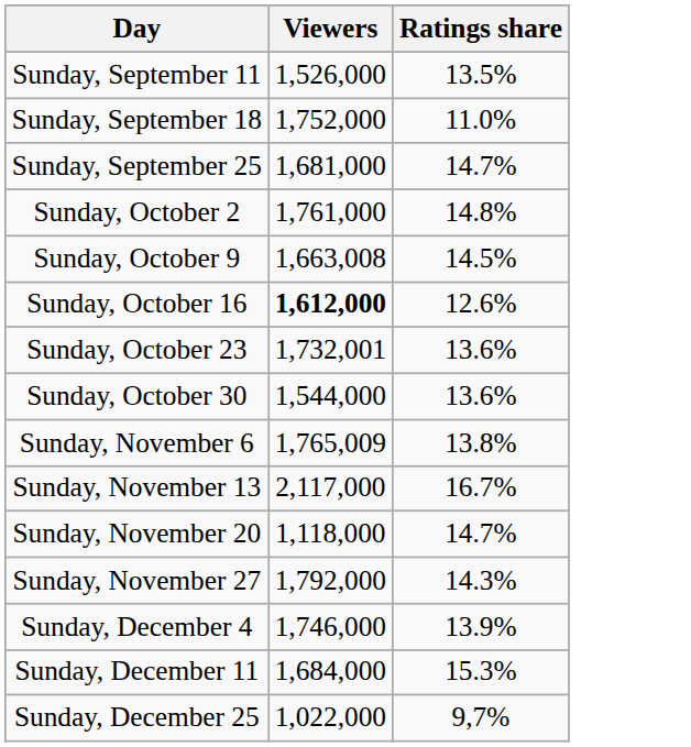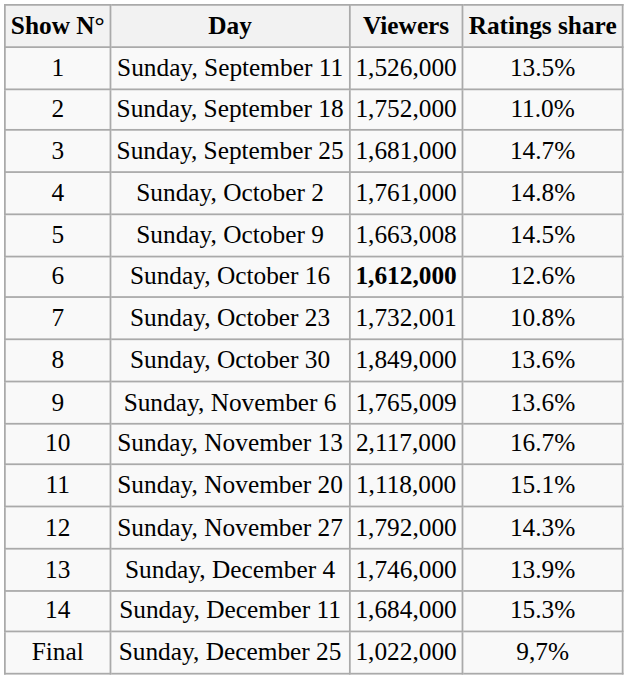+ column: Show N° | 1 | 2 | 3 | 4 | 5 | 6 | 7 | 8 | 9 | 10 | 11 | 12 | 13 | 14 | Final
Sunday, October 23 | Ratings share: 13.6% -> 10.8%
Sunday, October 30 | Viewers: 1,544,000 -> 1,849,000
Sunday, November 6 | Ratings share: 13.8% -> 13.6%
Sunday, November 20 | Ratings share: 14.7% -> 15.1%
